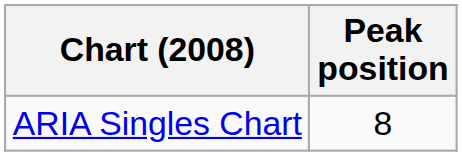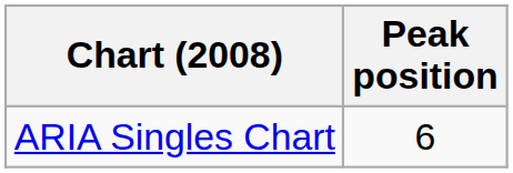ARIA Singles Chart | Peak position: 8 -> 6
